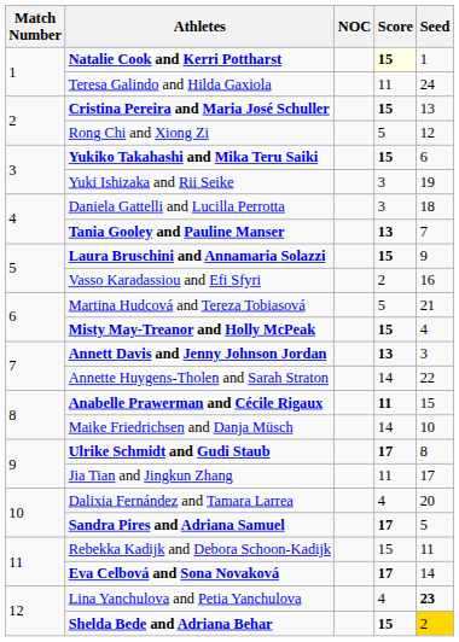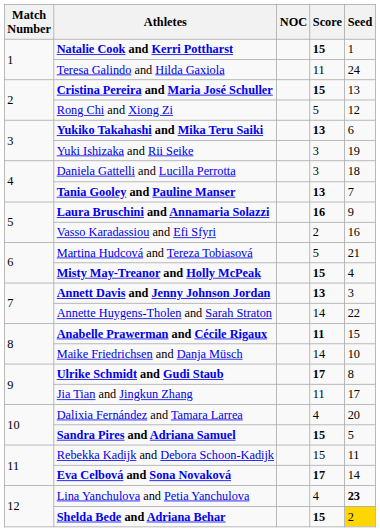Natalie Cook and Kerri Pottharst | Score: lightyellow background -> no background
Yukiko Takahashi and Mika Teru Saiki | Score: 15 -> 13
Laura Bruschini and Annamaria Solazzi | Score: 15 -> 16
Sandra Pires and Adriana Samuel | Score: 17 -> 15
